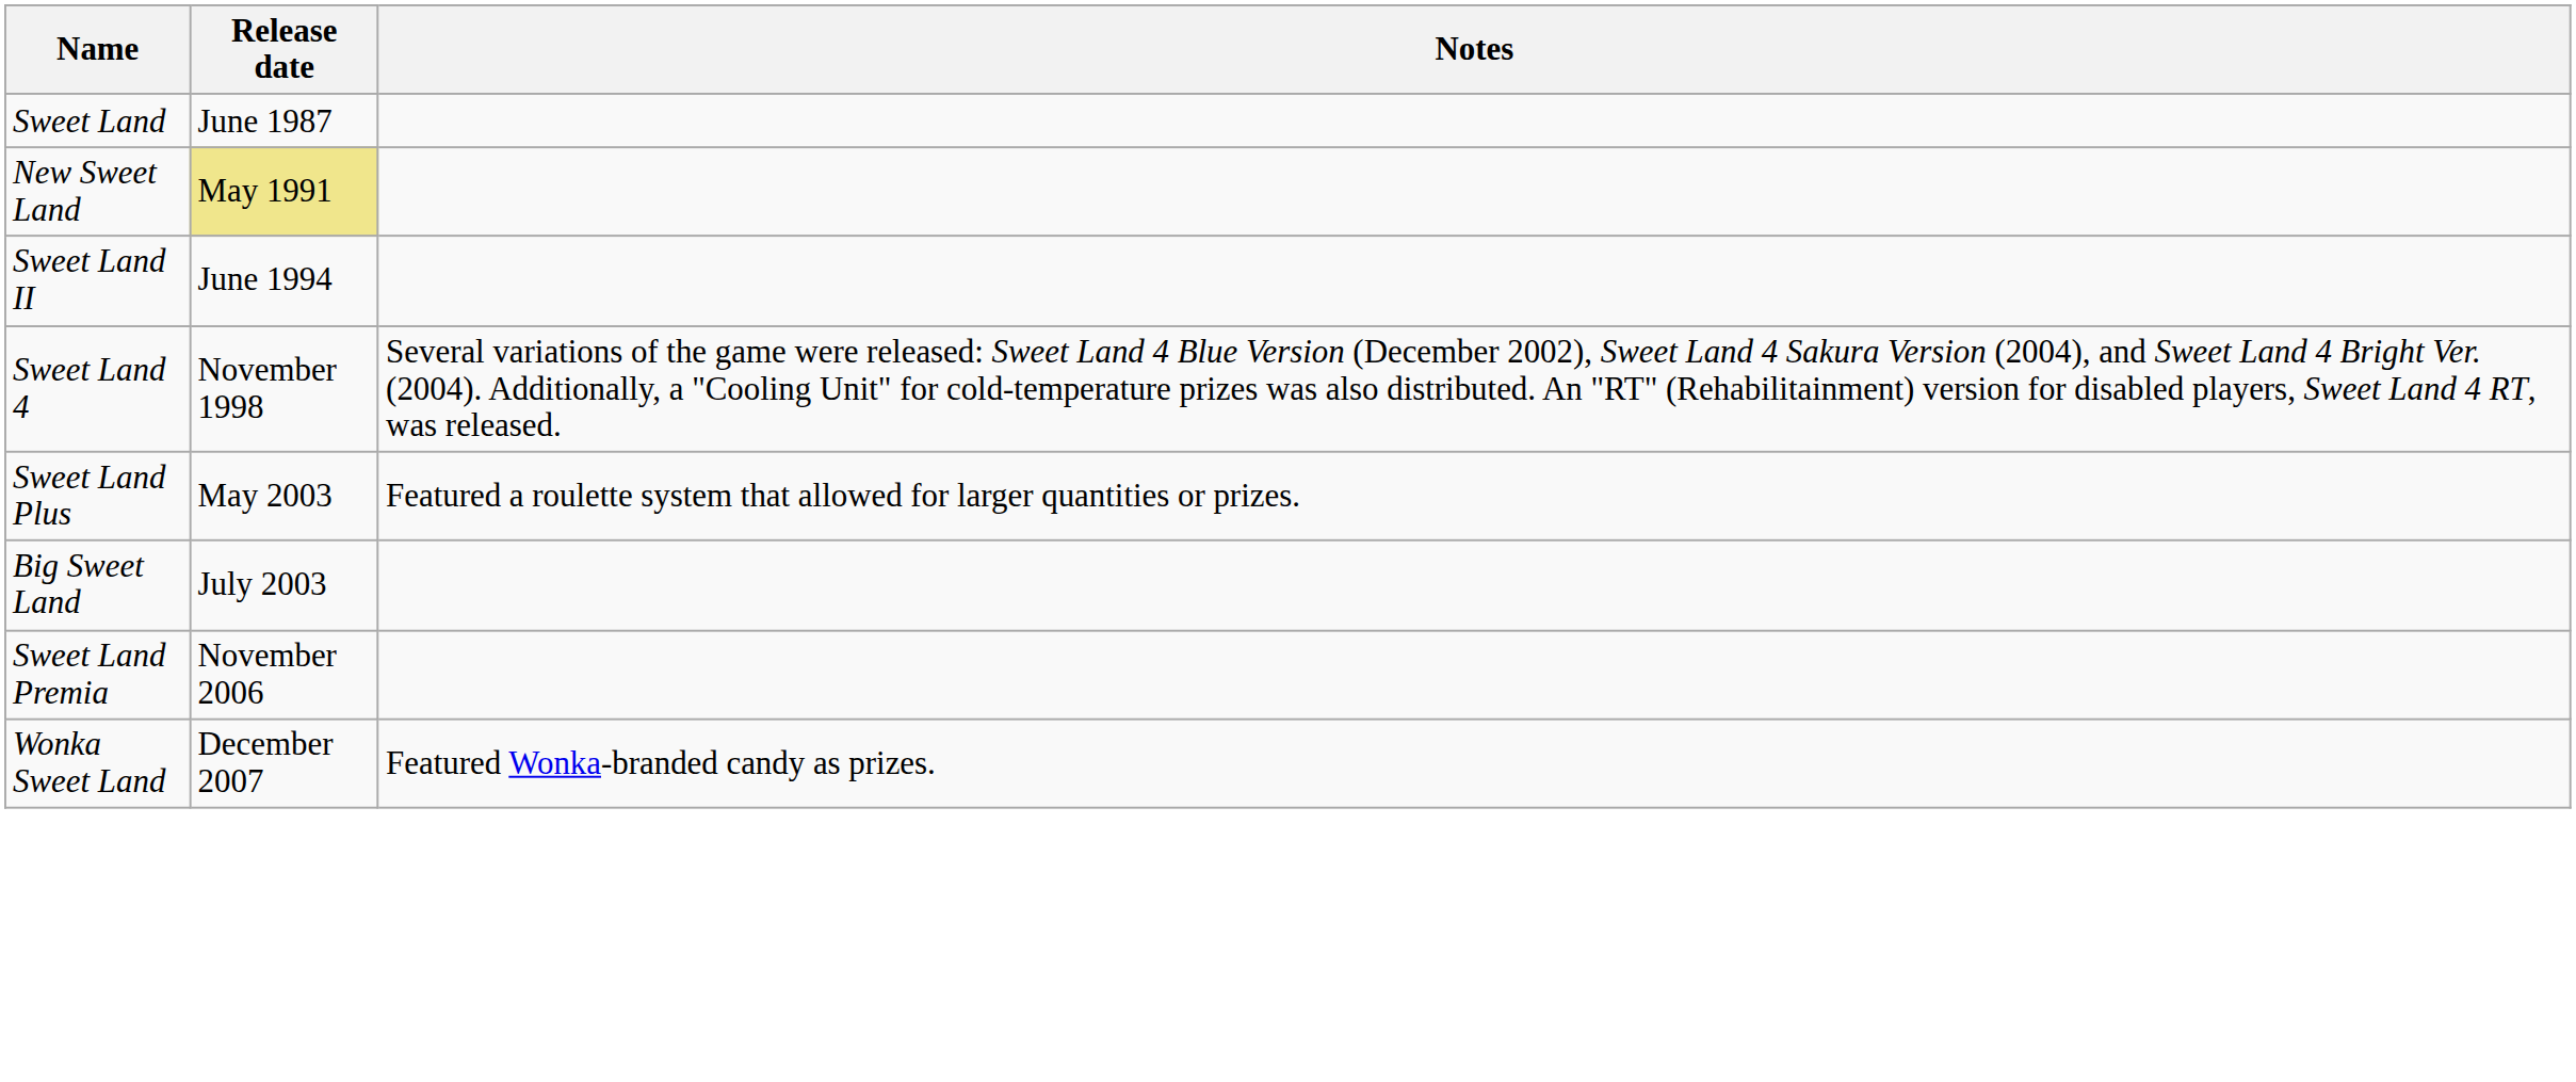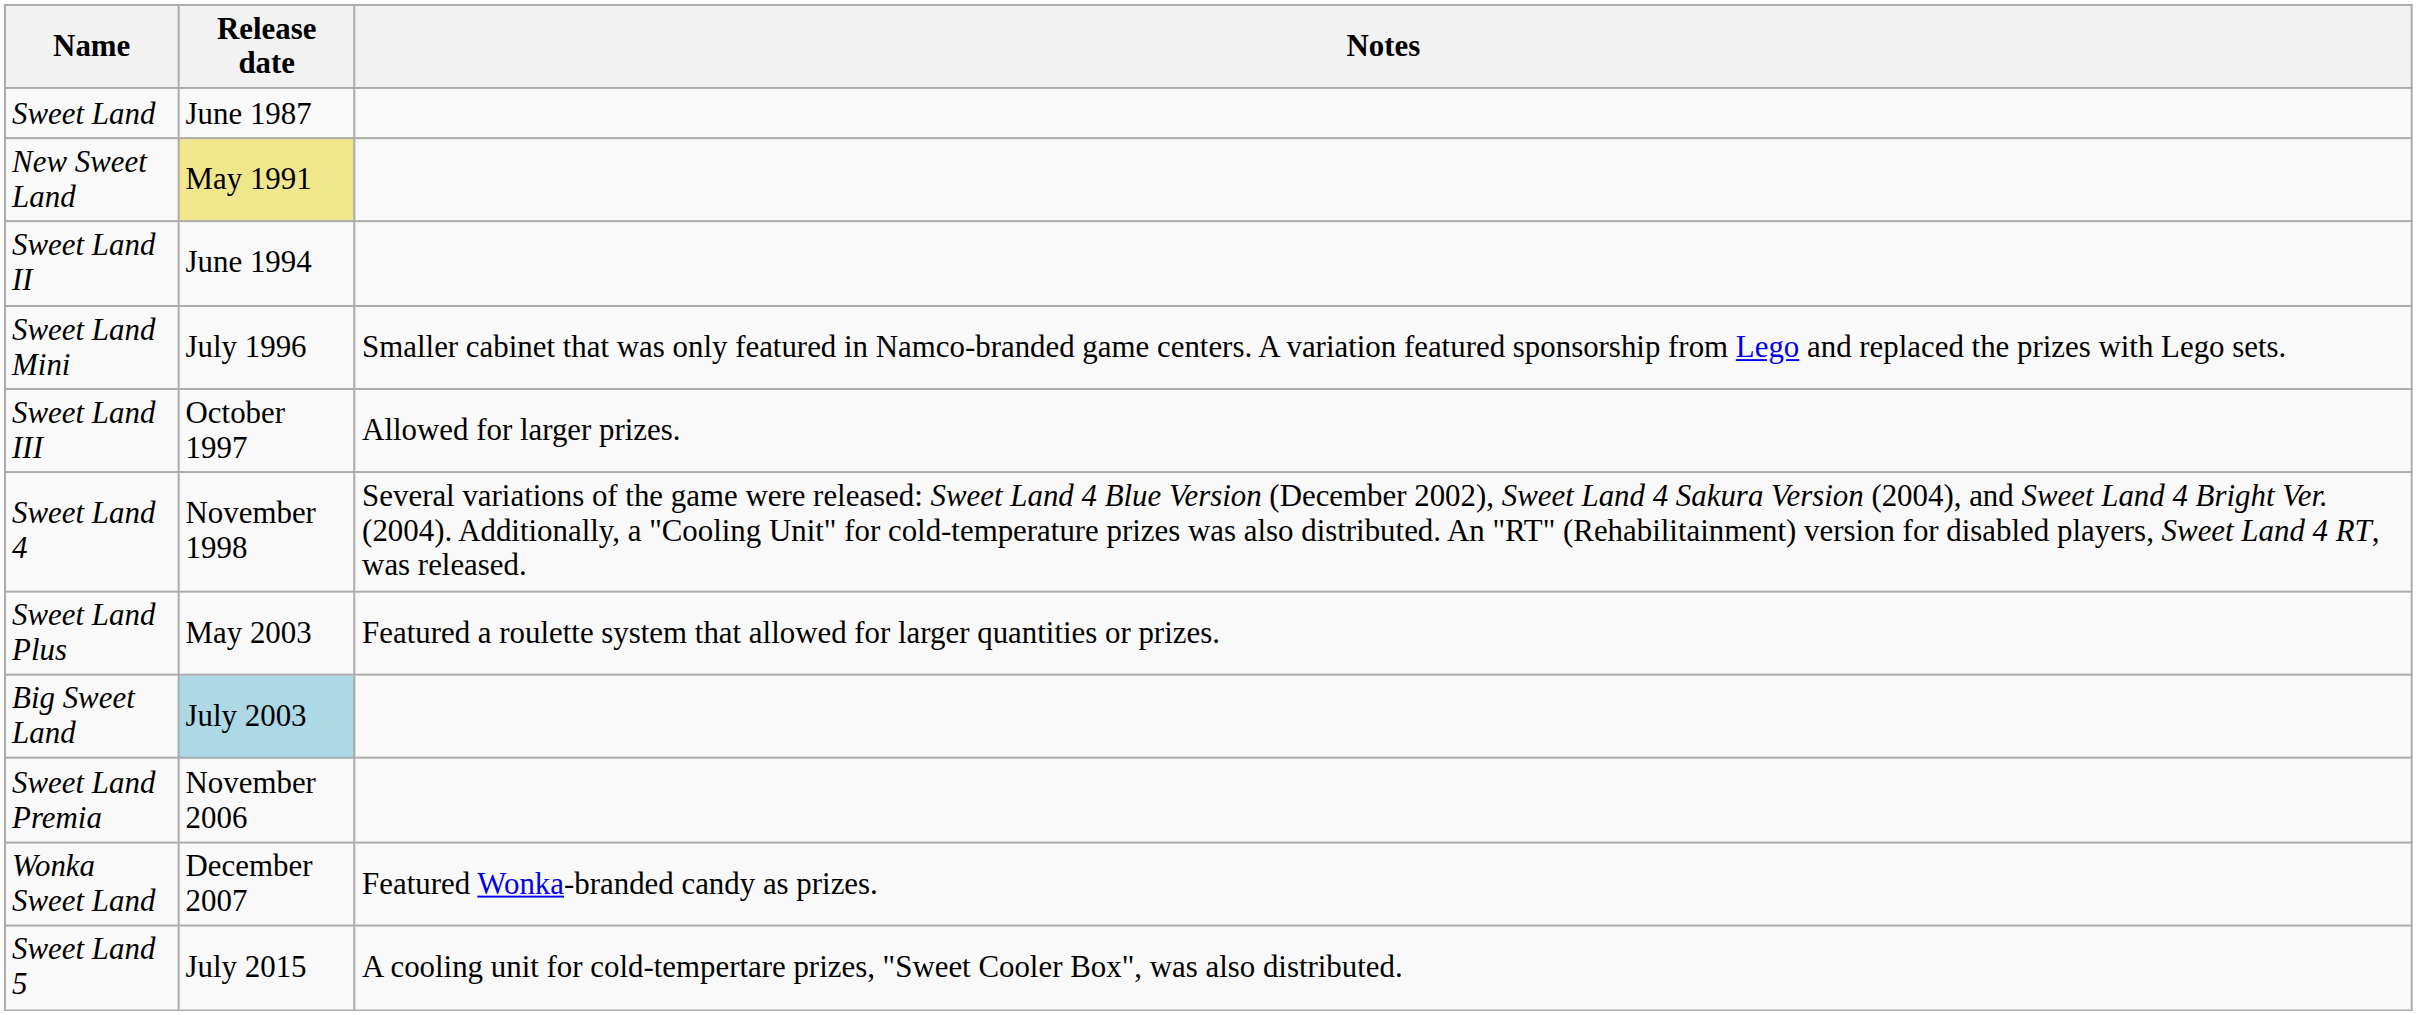+ row: Sweet Land Mini | July 1996 | Smaller cabinet that was only featured in Namco-branded game centers. A variation featured sponsorship from Lego and replaced the prizes with Lego sets.
+ row: Sweet Land III | October 1997 | Allowed for larger prizes.
Big Sweet Land | Release date: no background -> lightblue background
+ row: Sweet Land 5 | July 2015 | A cooling unit for cold-tempertare prizes, "Sweet Cooler Box", was also distributed.
